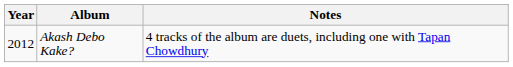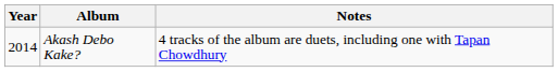Akash Debo Kake? | Year: 2012 -> 2014
